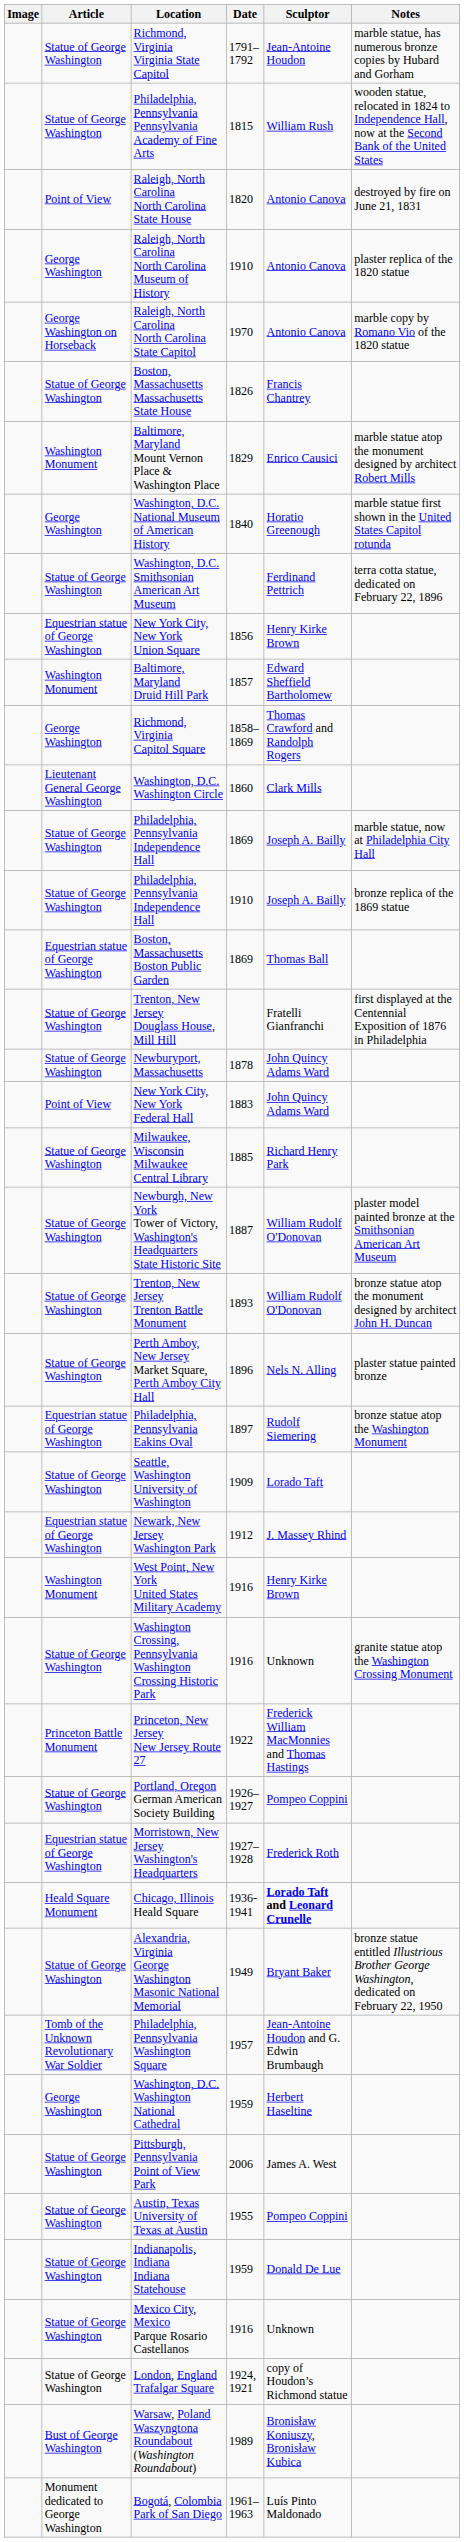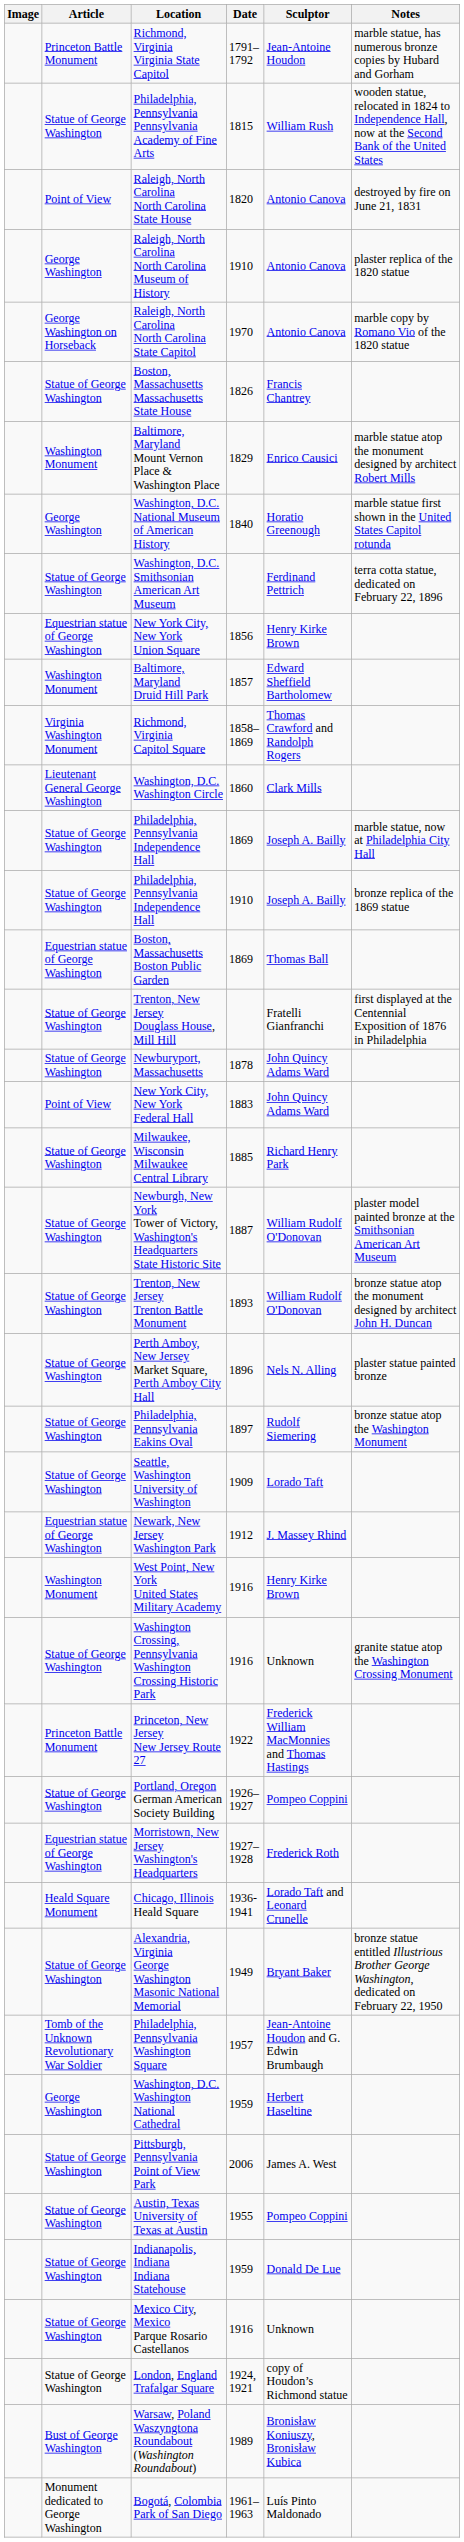Richmond, Virginia Virginia State Capitol | Article: Statue of George Washington -> Princeton Battle Monument
Richmond, Virginia Capitol Square | Article: George Washington -> Virginia Washington Monument
Philadelphia, Pennsylvania Eakins Oval | Article: Equestrian statue of George Washington -> Statue of George Washington
Chicago, Illinois Heald Square | Sculptor: bold -> normal
